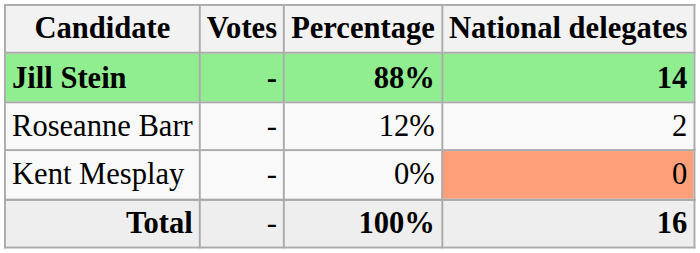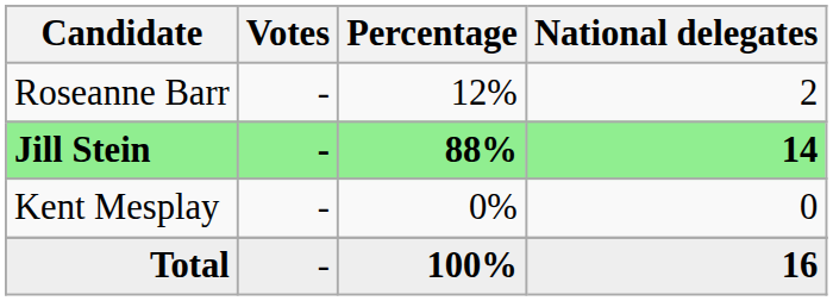rows swapped: Jill Stein <-> Roseanne Barr
Kent Mesplay | National delegates: lightsalmon background -> no background
